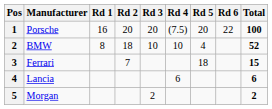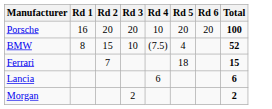- column: Pos | 1 | 2 | 3 | 4 | 5
Porsche | Rd 4: (7.5) -> 10
Porsche | Rd 6: 22 -> 20
BMW | Rd 2: 18 -> 15
BMW | Rd 4: 10 -> (7.5)
